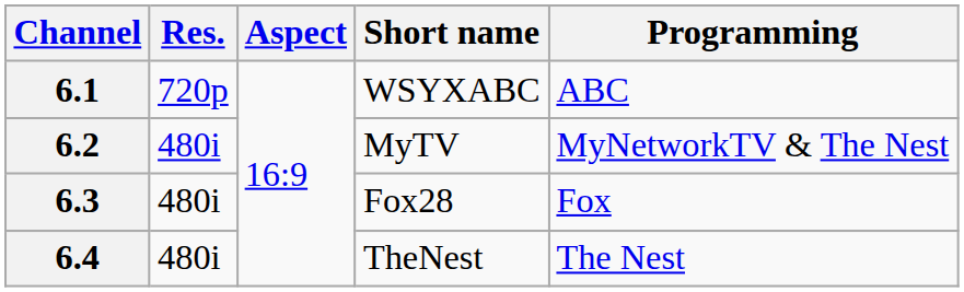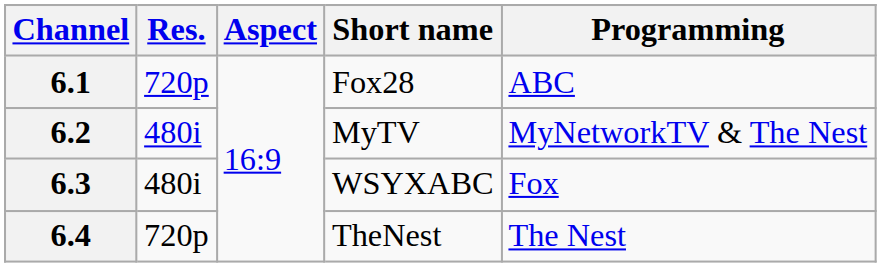6.1 | Short name: WSYXABC -> Fox28
6.3 | Short name: Fox28 -> WSYXABC
6.4 | Res.: 480i -> 720p
